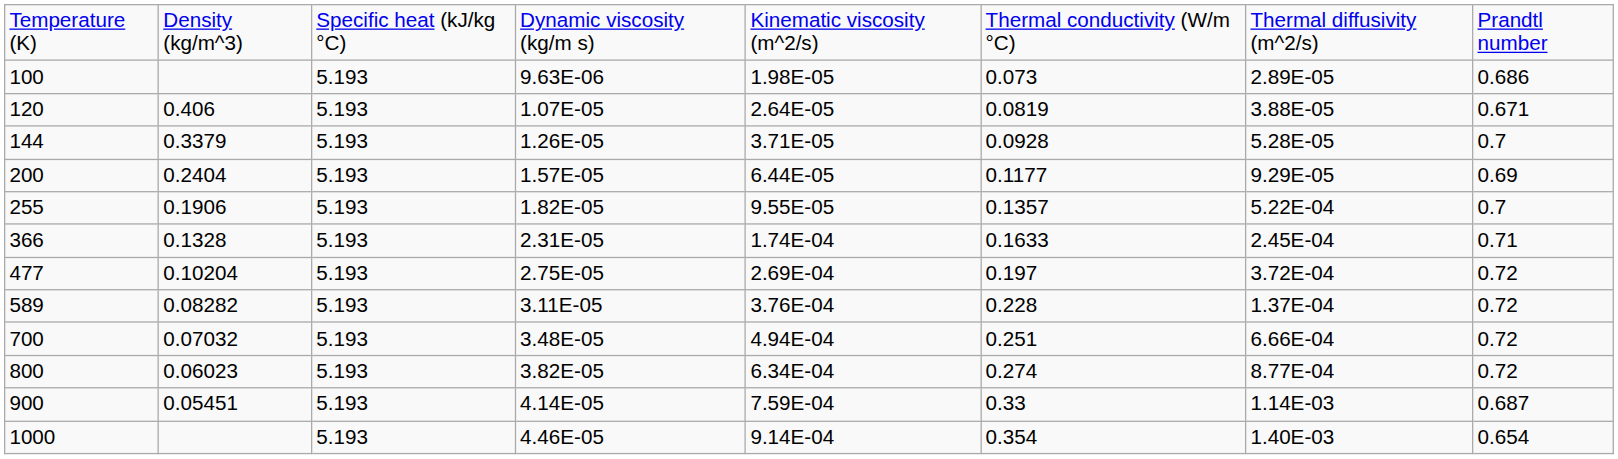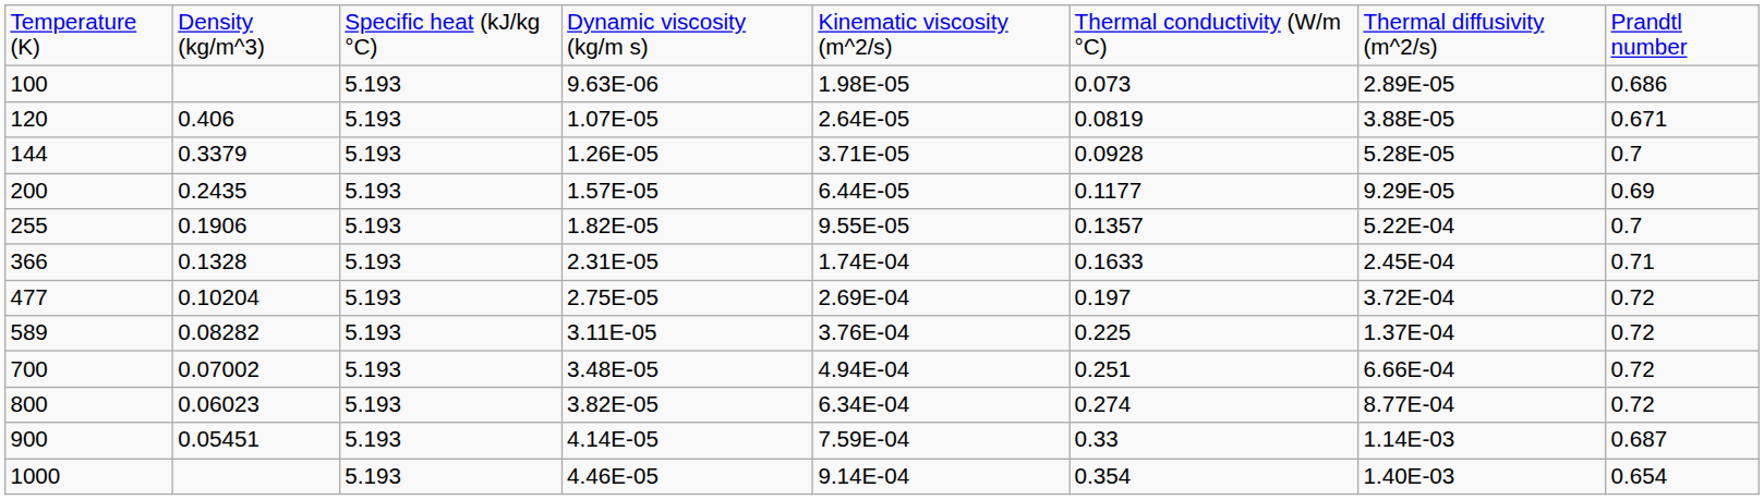200 | column 2: 0.2404 -> 0.2435
589 | column 6: 0.228 -> 0.225
700 | column 2: 0.07032 -> 0.07002
